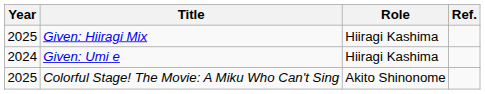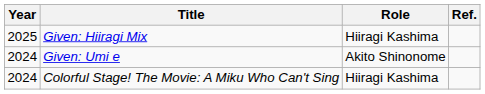Given: Umi e | Role: Hiiragi Kashima -> Akito Shinonome
Colorful Stage! The Movie: A Miku Who Can't Sing | Year: 2025 -> 2024
Colorful Stage! The Movie: A Miku Who Can't Sing | Role: Akito Shinonome -> Hiiragi Kashima
